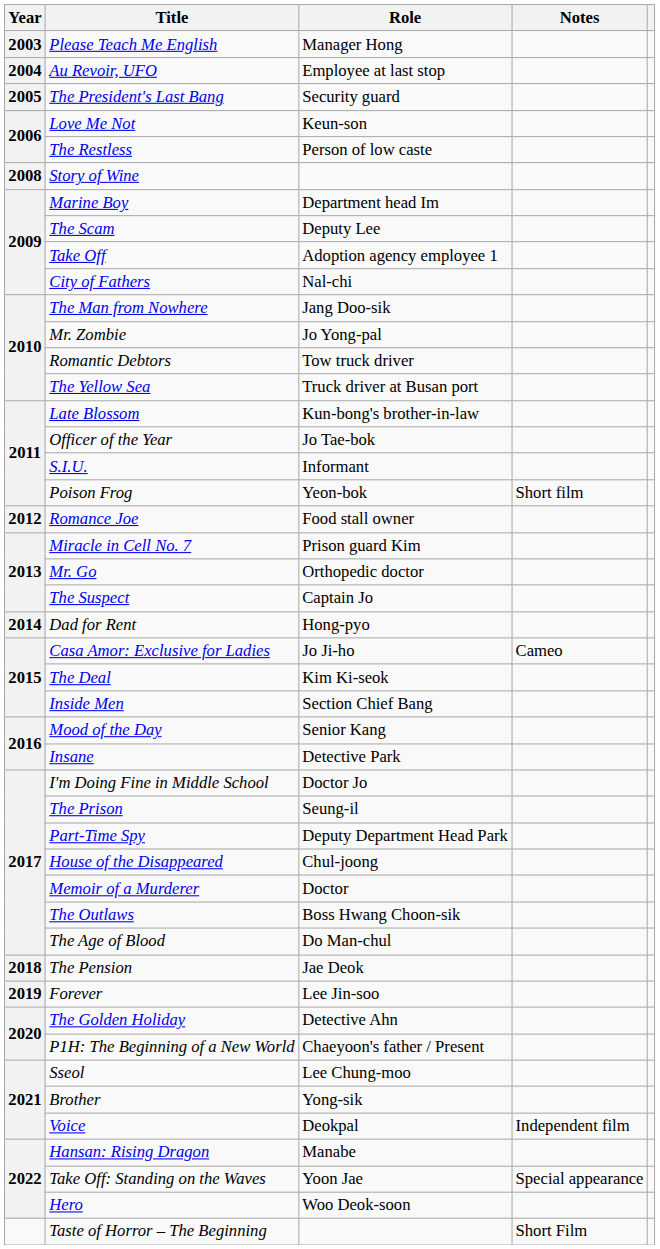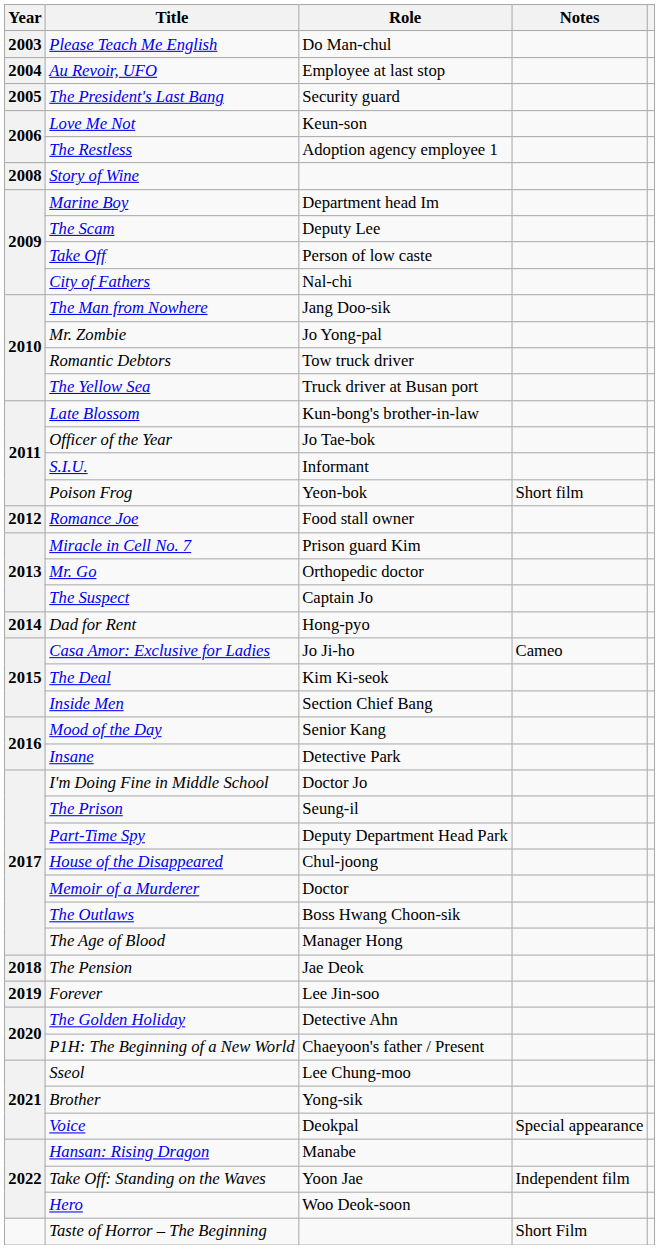Please Teach Me English | Role: Manager Hong -> Do Man-chul
The Restless | Role: Person of low caste -> Adoption agency employee 1
Take Off | Role: Adoption agency employee 1 -> Person of low caste
The Age of Blood | Role: Do Man-chul -> Manager Hong
Voice | Notes: Independent film -> Special appearance
Take Off: Standing on the Waves | Notes: Special appearance -> Independent film
